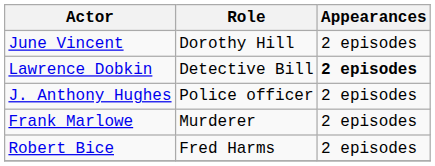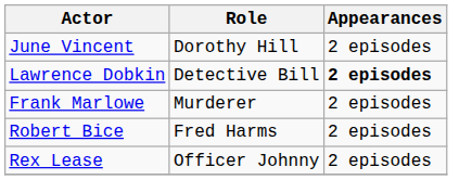- row: J. Anthony Hughes | Police officer | 2 episodes
+ row: Rex Lease | Officer Johnny | 2 episodes
